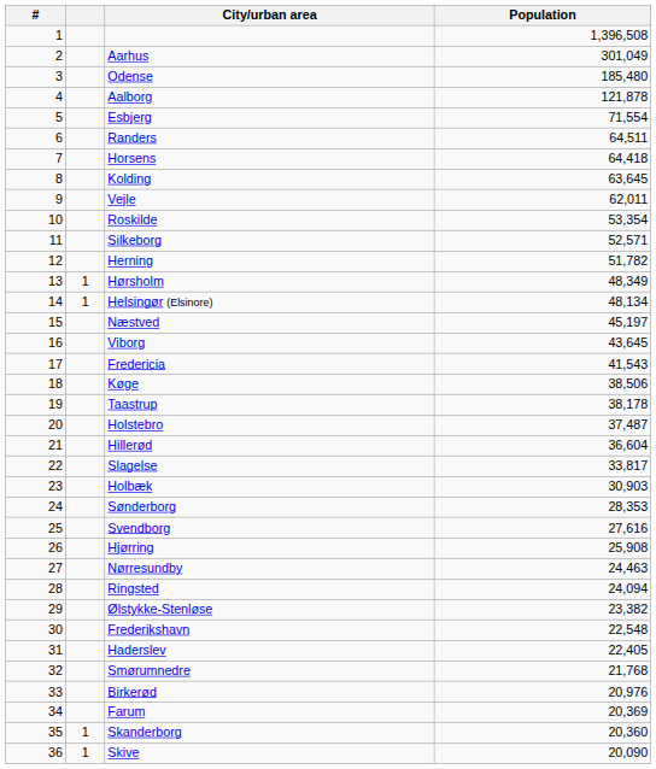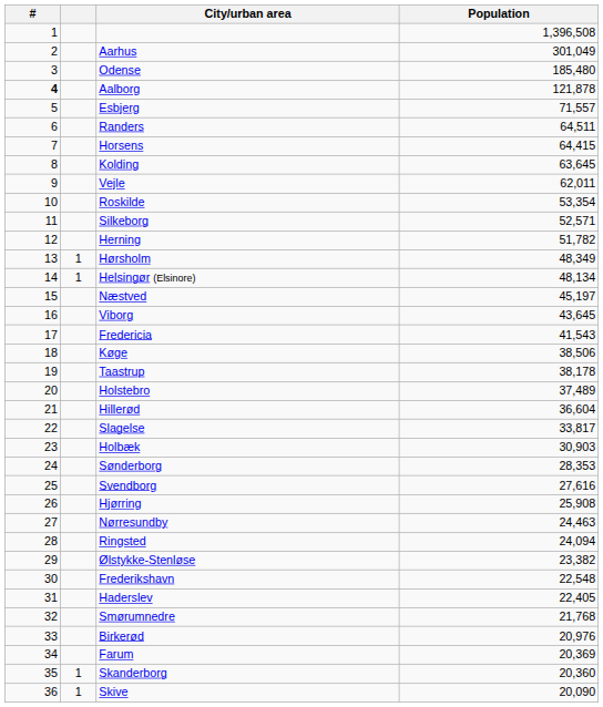Aalborg | #: normal -> bold
Esbjerg | Population: 71,554 -> 71,557
Horsens | Population: 64,418 -> 64,415
Holstebro | Population: 37,487 -> 37,489
